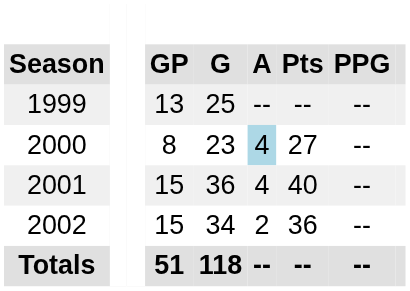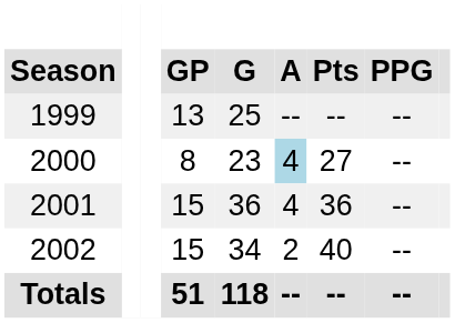2001 | Pts: 40 -> 36
2002 | Pts: 36 -> 40
